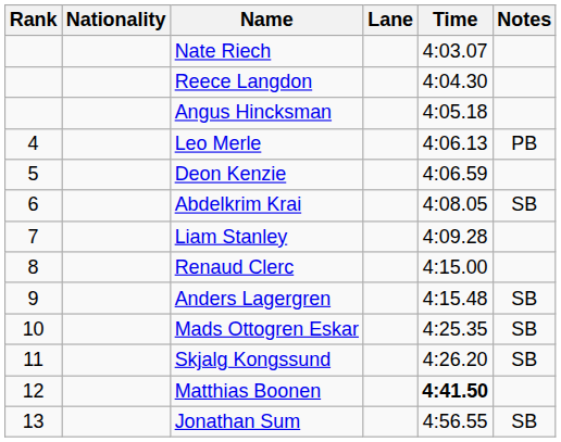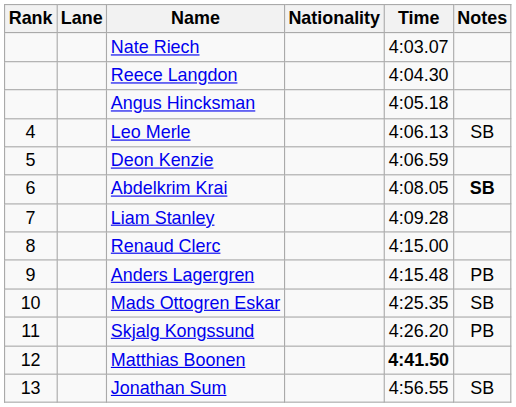columns swapped: Lane <-> Nationality
Leo Merle | Notes: PB -> SB
Abdelkrim Krai | Notes: normal -> bold
Anders Lagergren | Notes: SB -> PB
Skjalg Kongssund | Notes: SB -> PB
